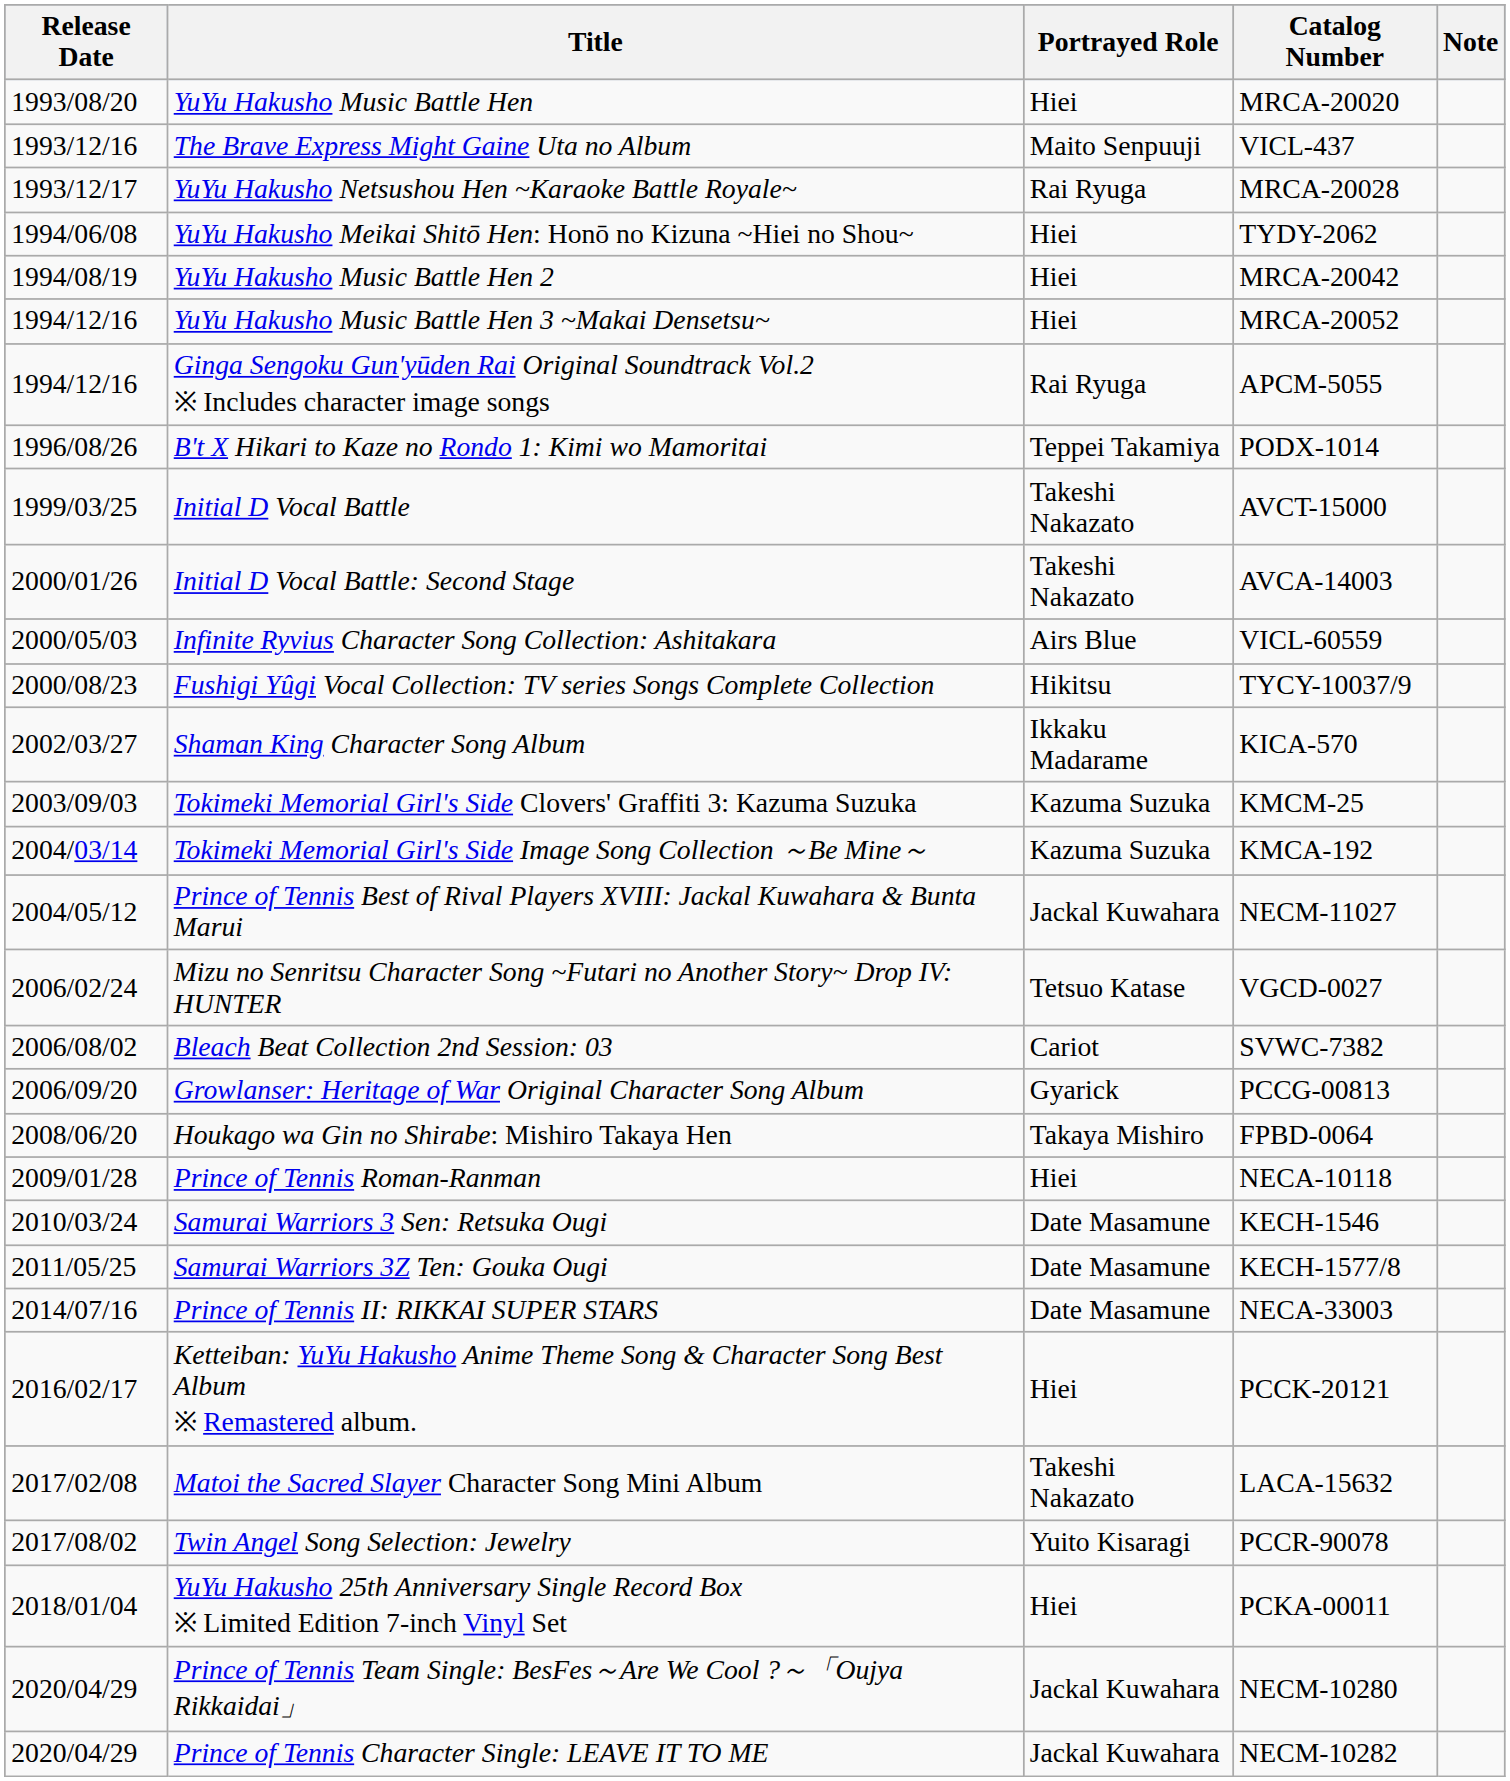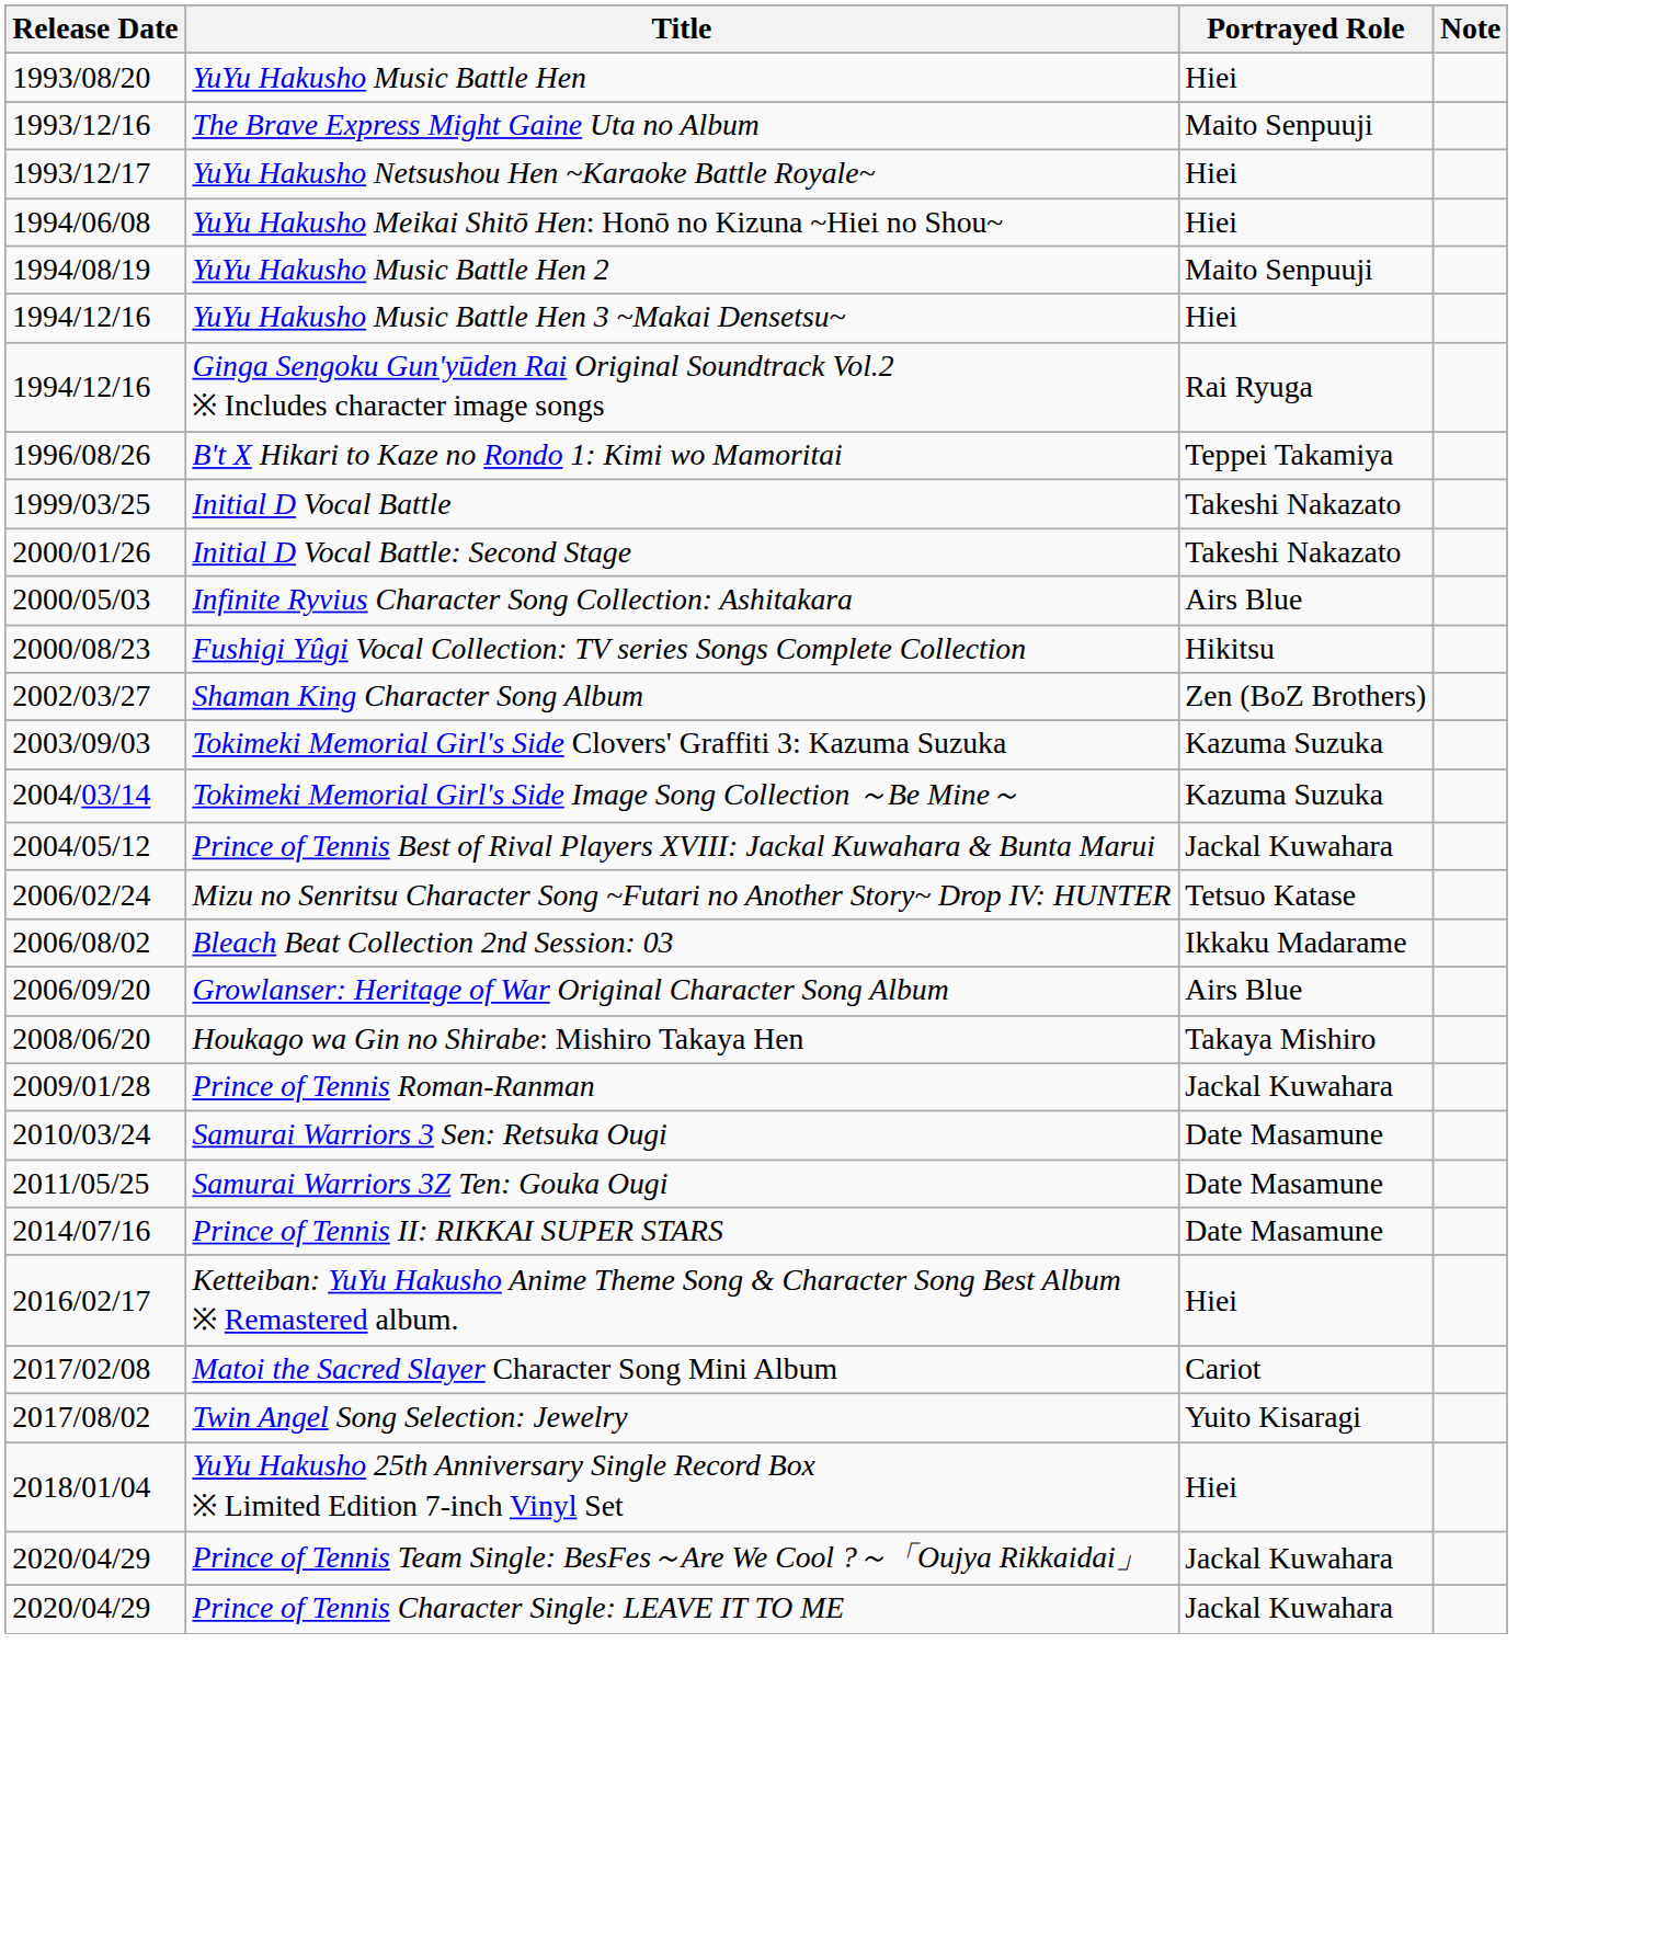- column: Catalog Number | MRCA-20020 | VICL-437 | MRCA-20028 | TYDY-2062 | MRCA-20042 | MRCA-20052 | APCM-5055 | PODX-1014 | AVCT-15000 | AVCA-14003 | VICL-60559 | TYCY-10037/9 | KICA-570 | KMCM-25 | KMCA-192 | NECM-11027 | VGCD-0027 | SVWC-7382 | PCCG-00813 | FPBD-0064 | NECA-10118 | KECH-1546 | KECH-1577/8 | NECA-33003 | PCCK-20121 | LACA-15632 | PCCR-90078 | PCKA-00011 | NECM-10280 | NECM-10282
YuYu Hakusho Netsushou Hen ~Karaoke Battle Royale~ | Portrayed Role: Rai Ryuga -> Hiei
YuYu Hakusho Music Battle Hen 2 | Portrayed Role: Hiei -> Maito Senpuuji
Shaman King Character Song Album | Portrayed Role: Ikkaku Madarame -> Zen (BoZ Brothers)
Bleach Beat Collection 2nd Session: 03 | Portrayed Role: Cariot -> Ikkaku Madarame
Growlanser: Heritage of War Original Character Song Album | Portrayed Role: Gyarick -> Airs Blue
Prince of Tennis Roman-Ranman | Portrayed Role: Hiei -> Jackal Kuwahara
Matoi the Sacred Slayer Character Song Mini Album | Portrayed Role: Takeshi Nakazato -> Cariot
